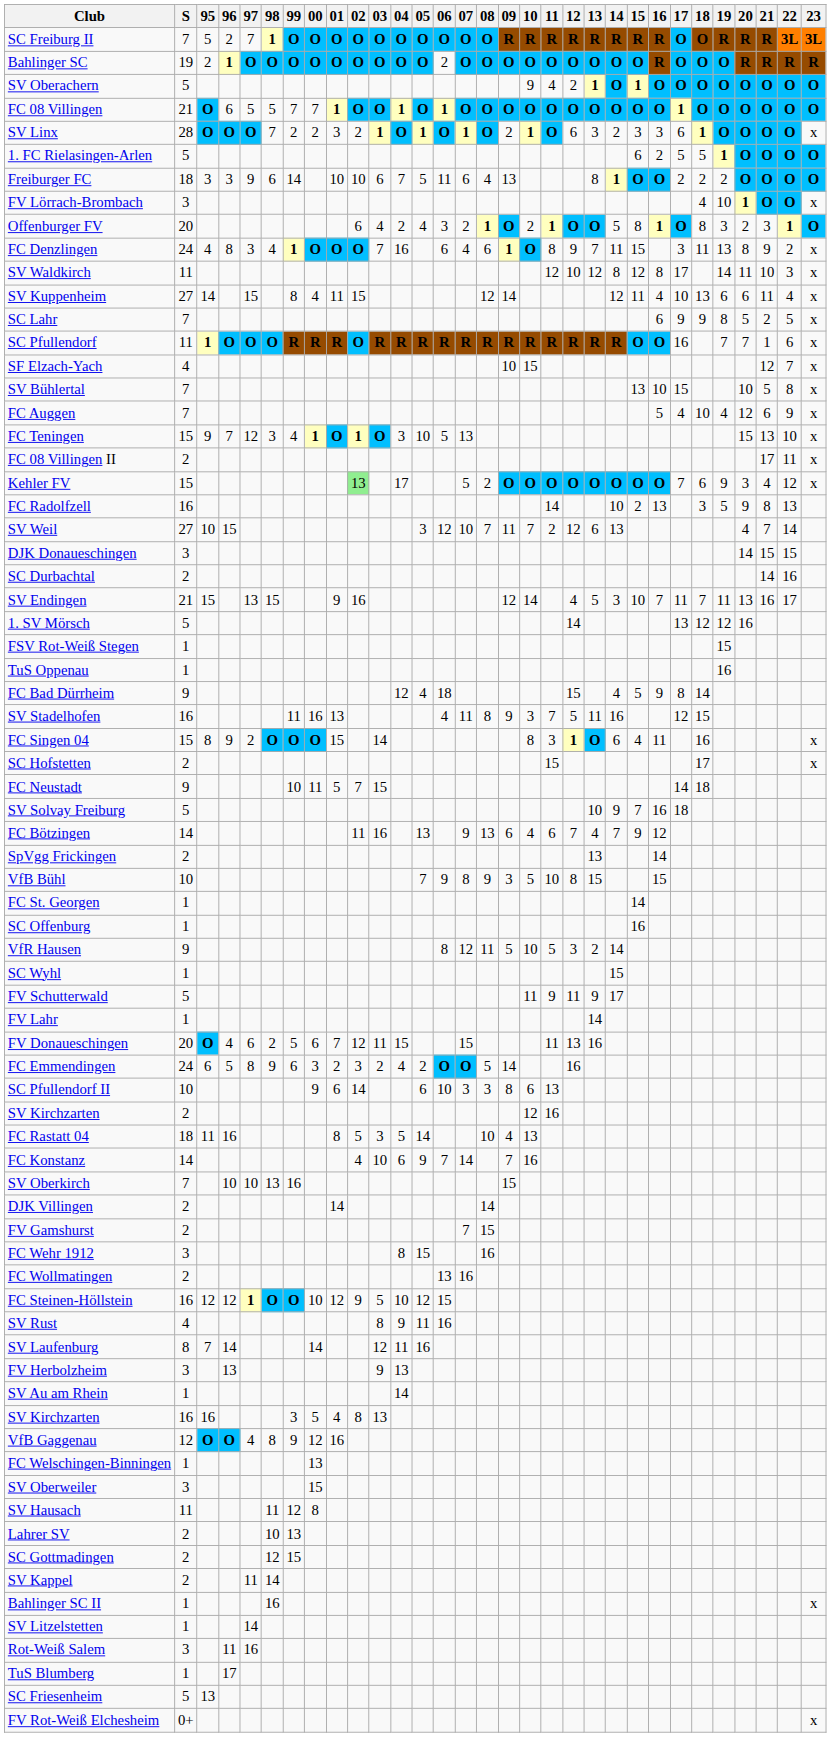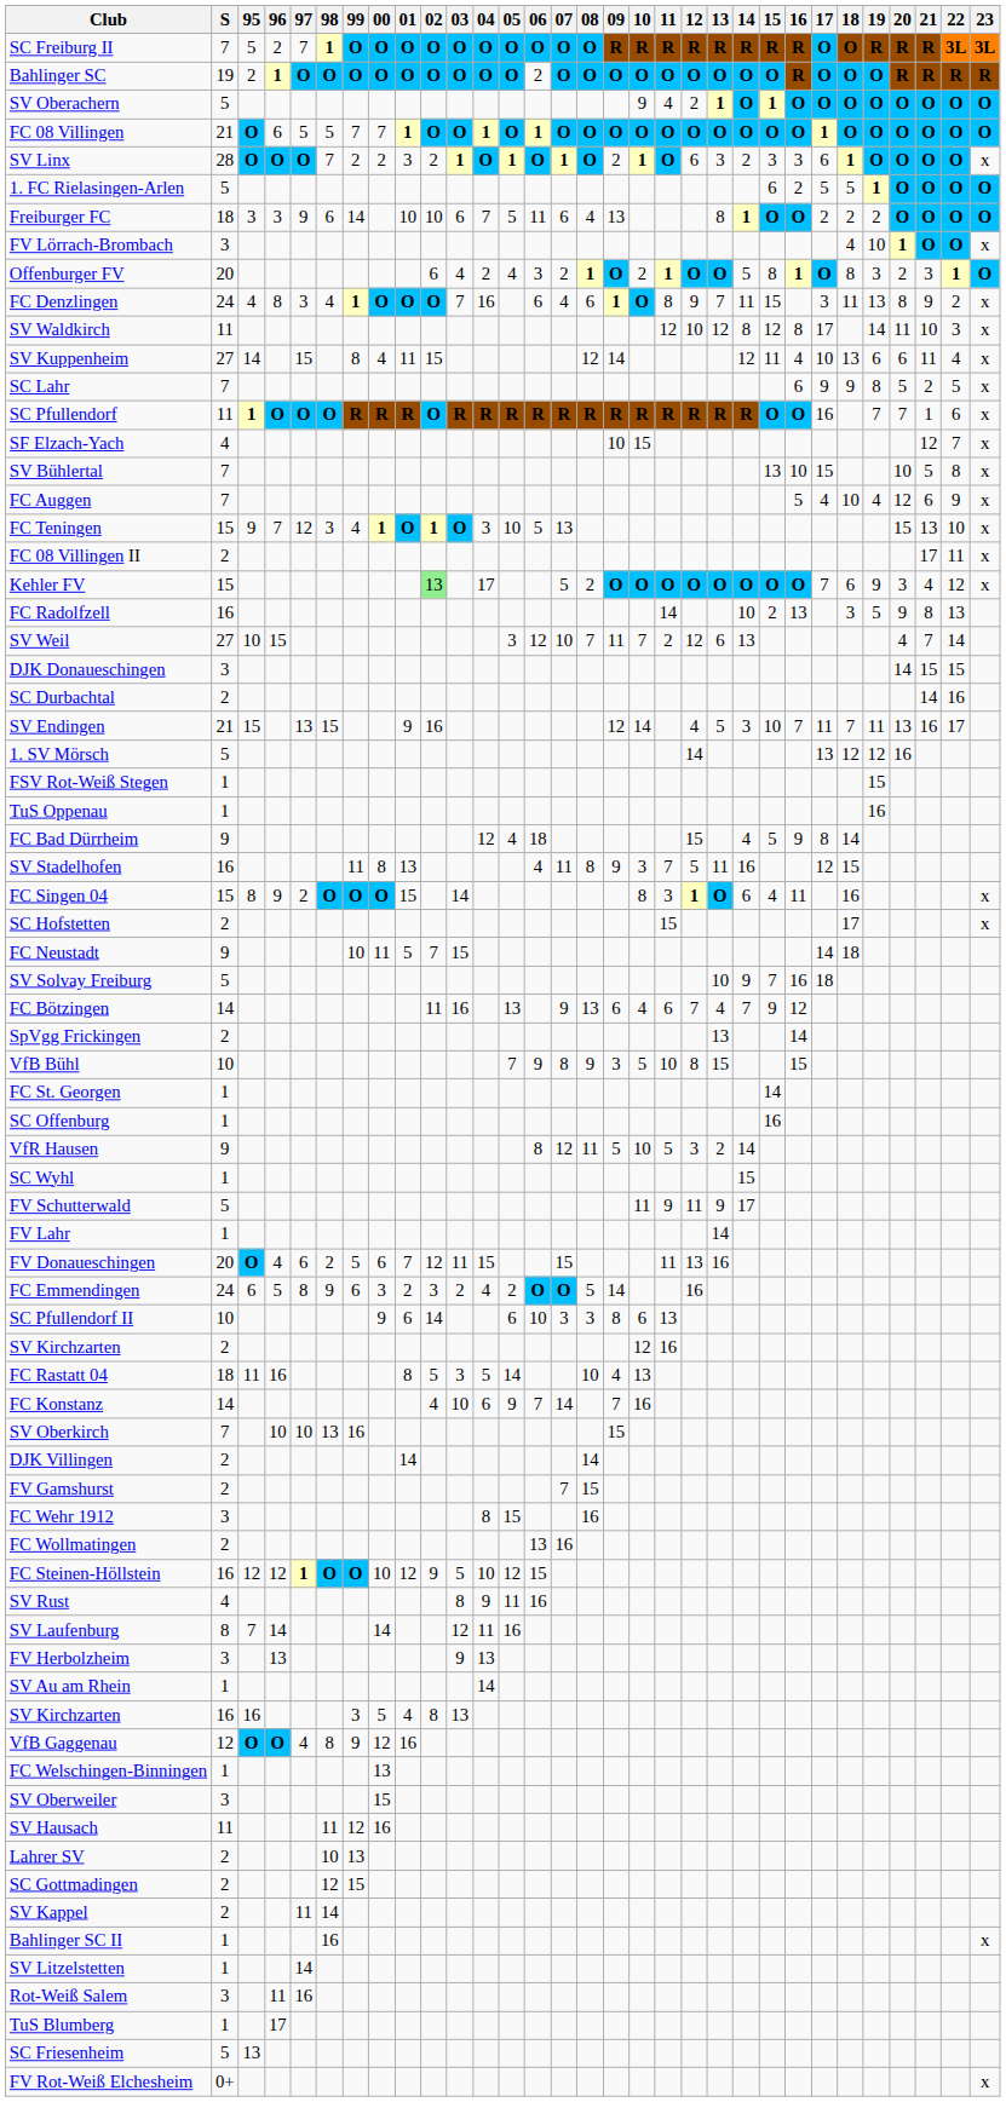SV Stadelhofen | 00: 16 -> 8
SV Hausach | 00: 8 -> 16
